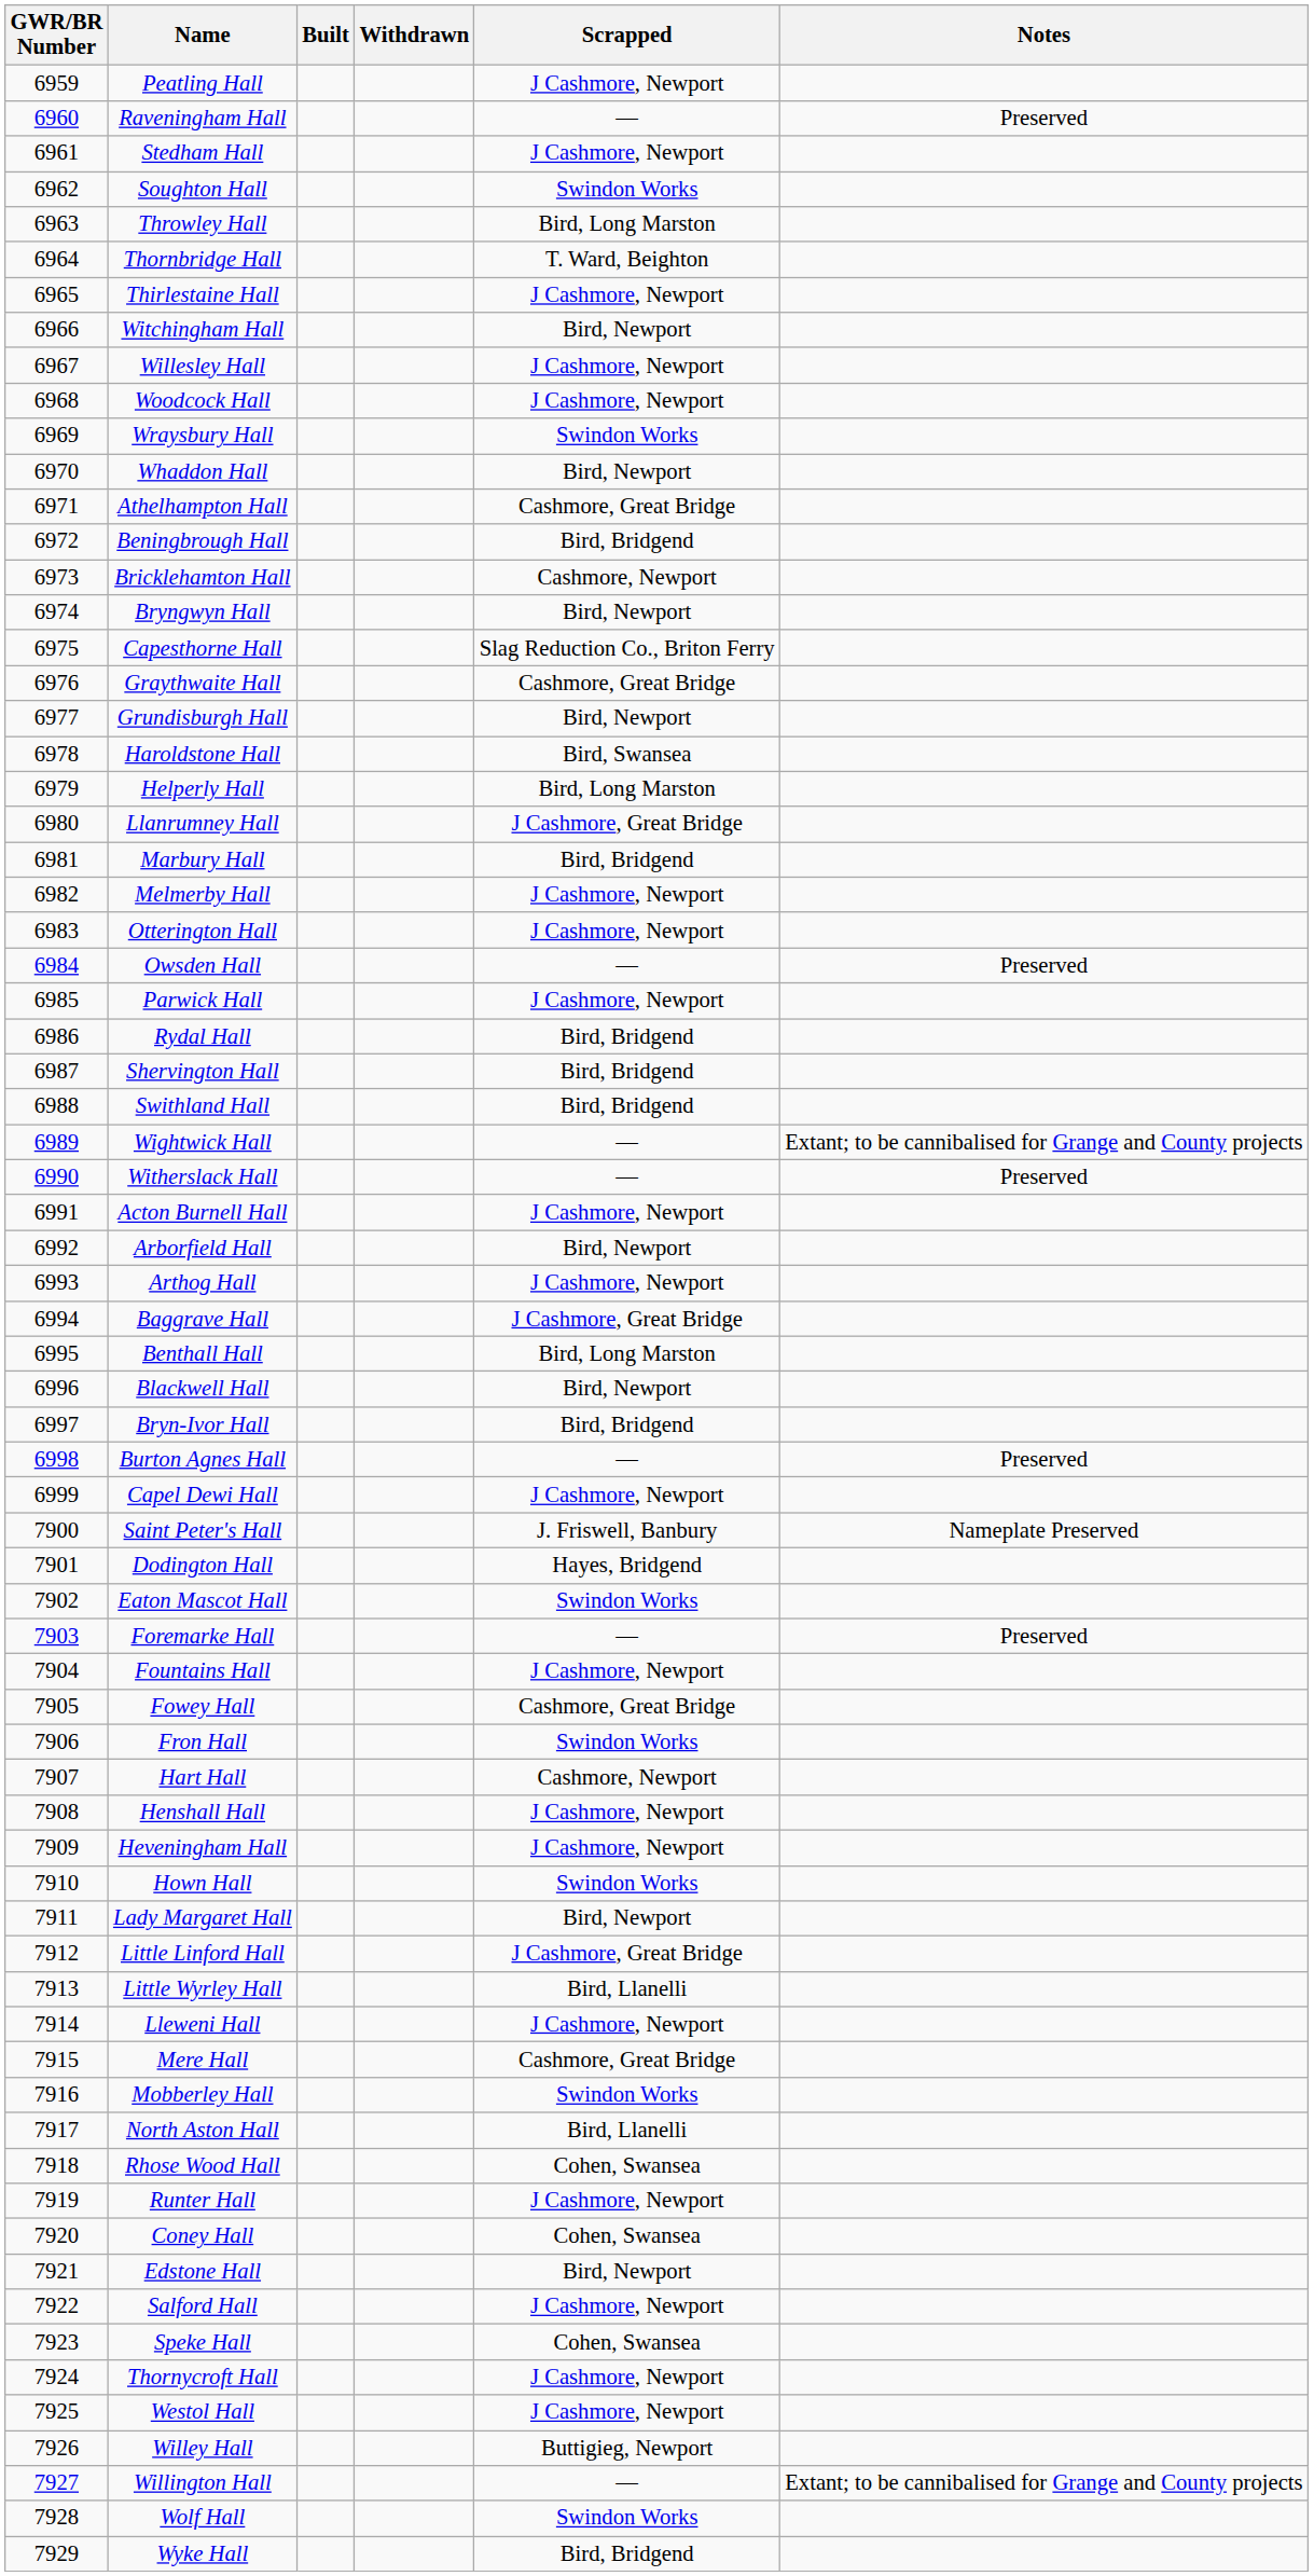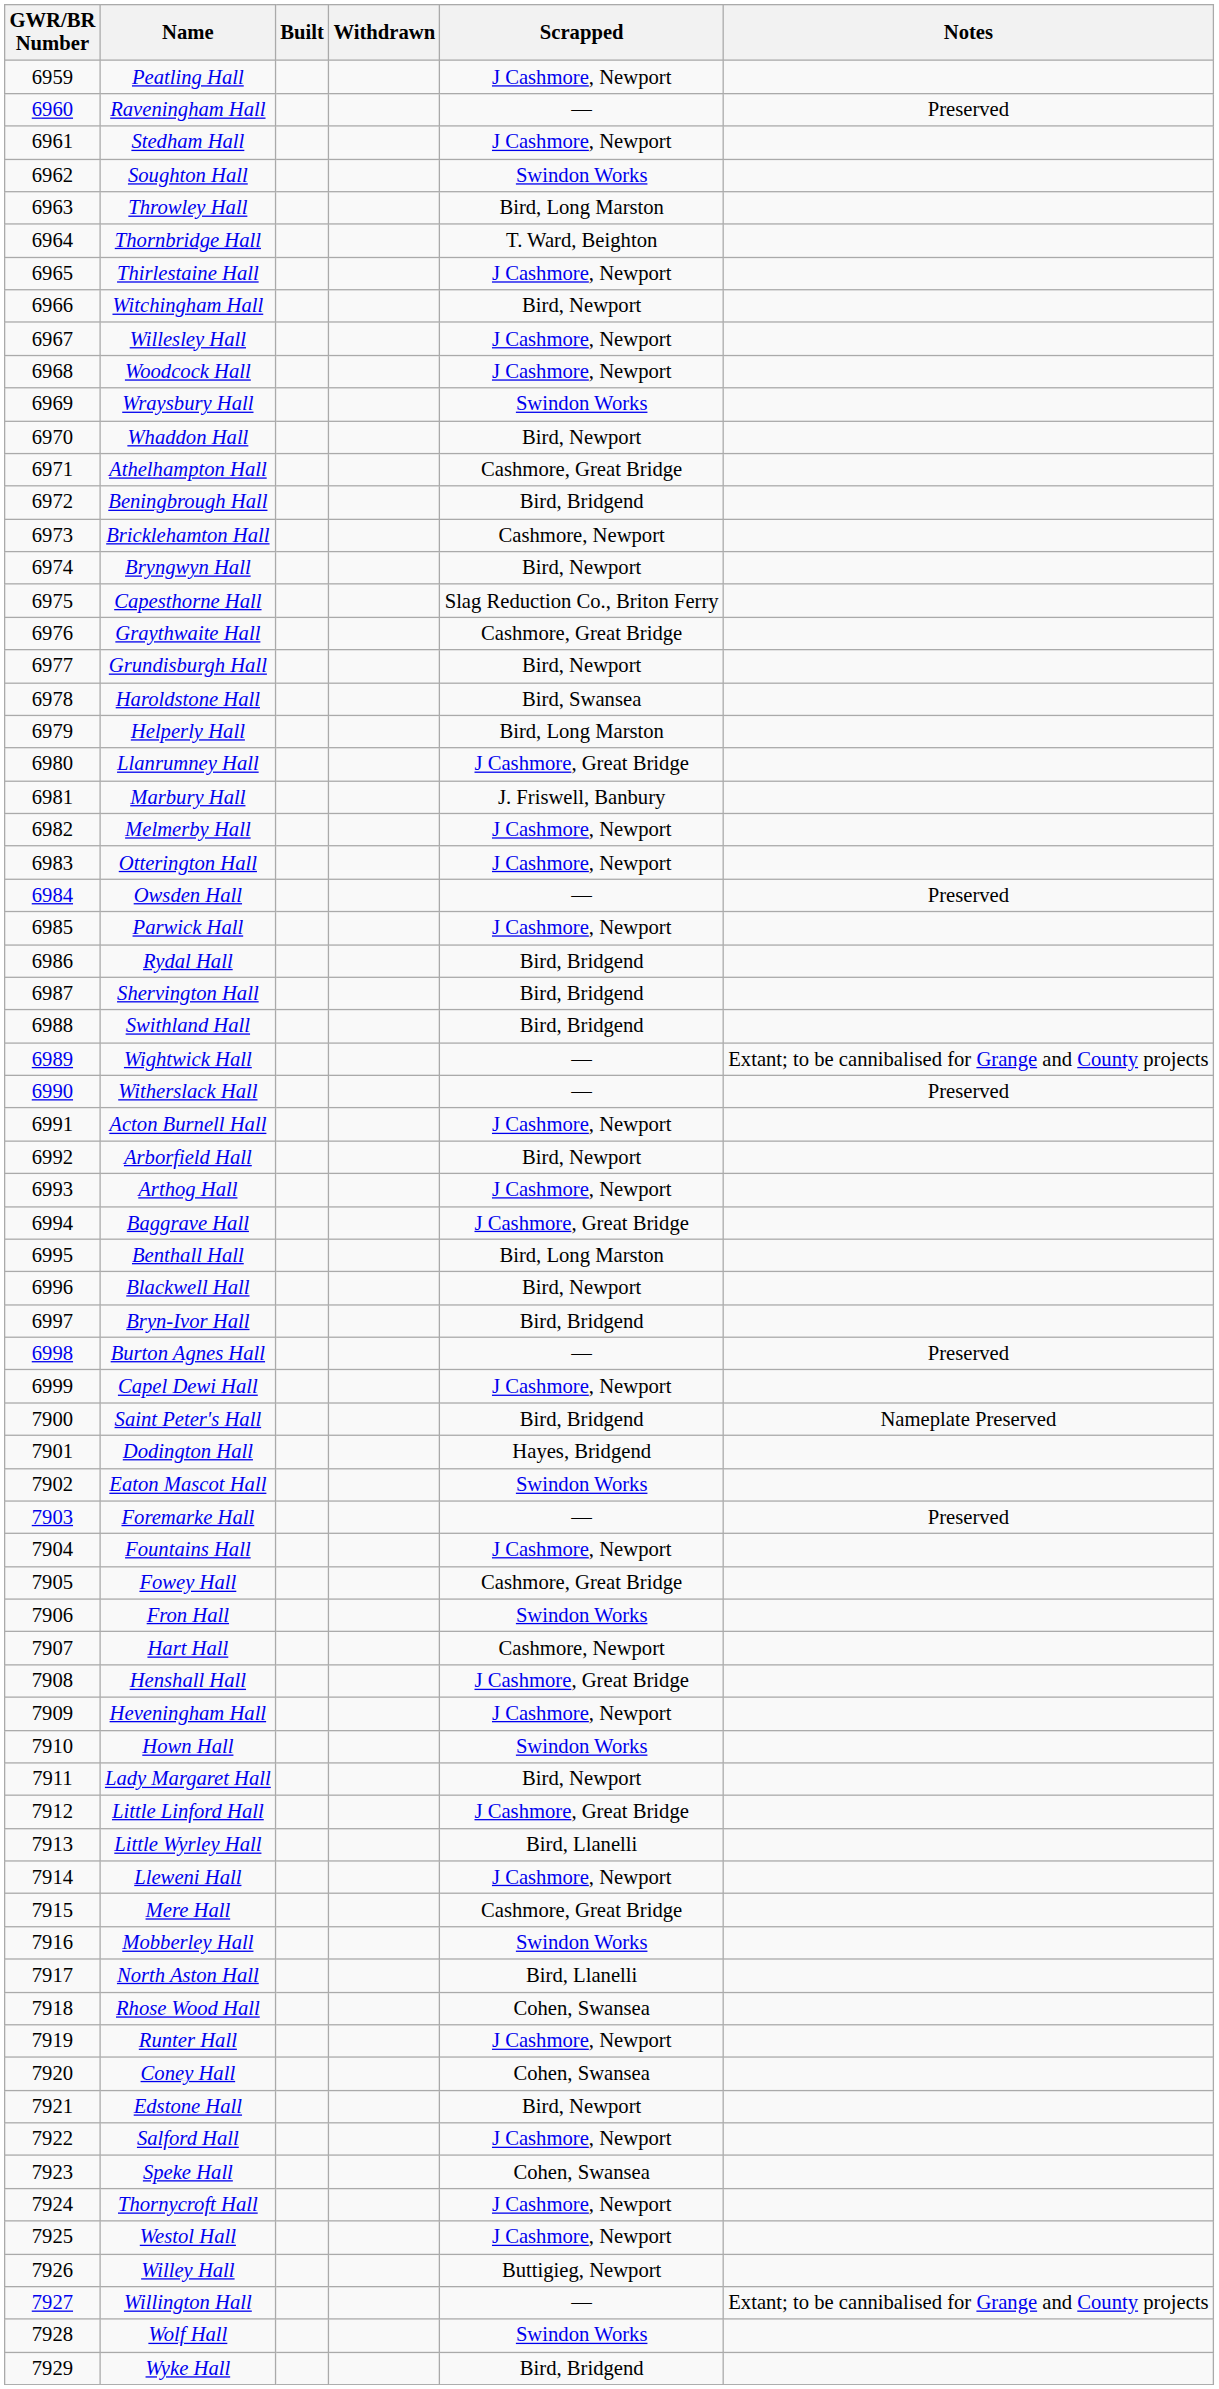Marbury Hall | Scrapped: Bird, Bridgend -> J. Friswell, Banbury
Saint Peter's Hall | Scrapped: J. Friswell, Banbury -> Bird, Bridgend
Henshall Hall | Scrapped: J Cashmore, Newport -> J Cashmore, Great Bridge
